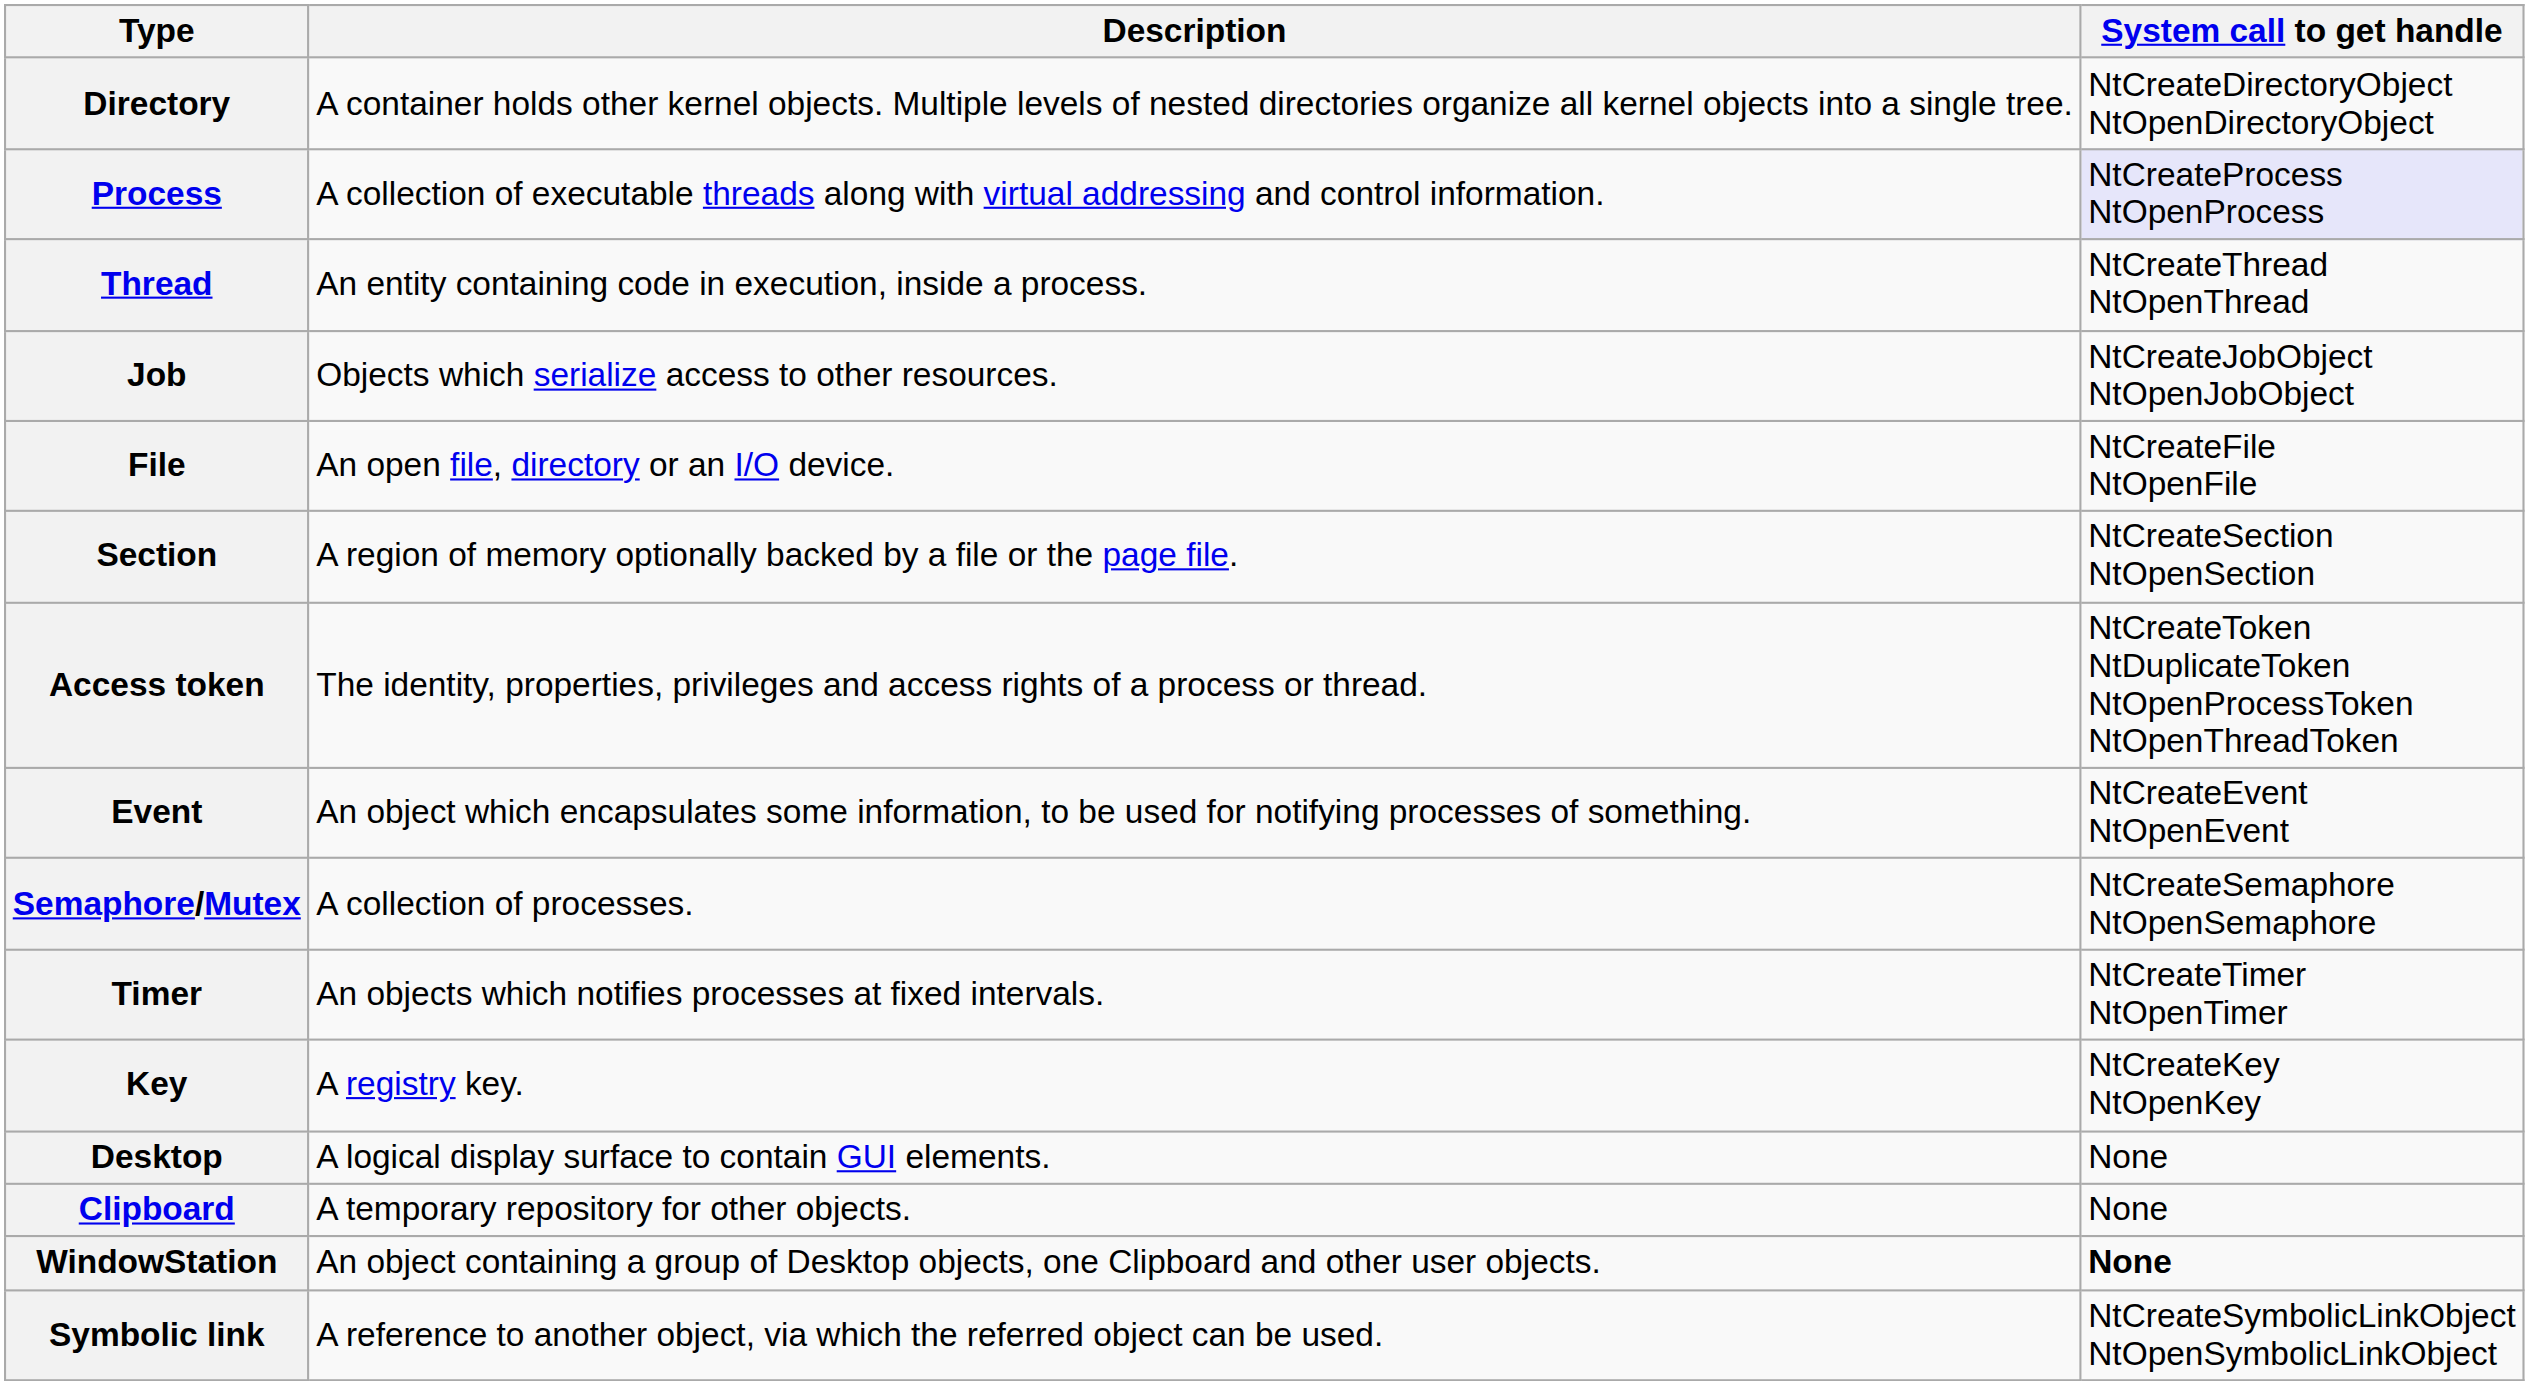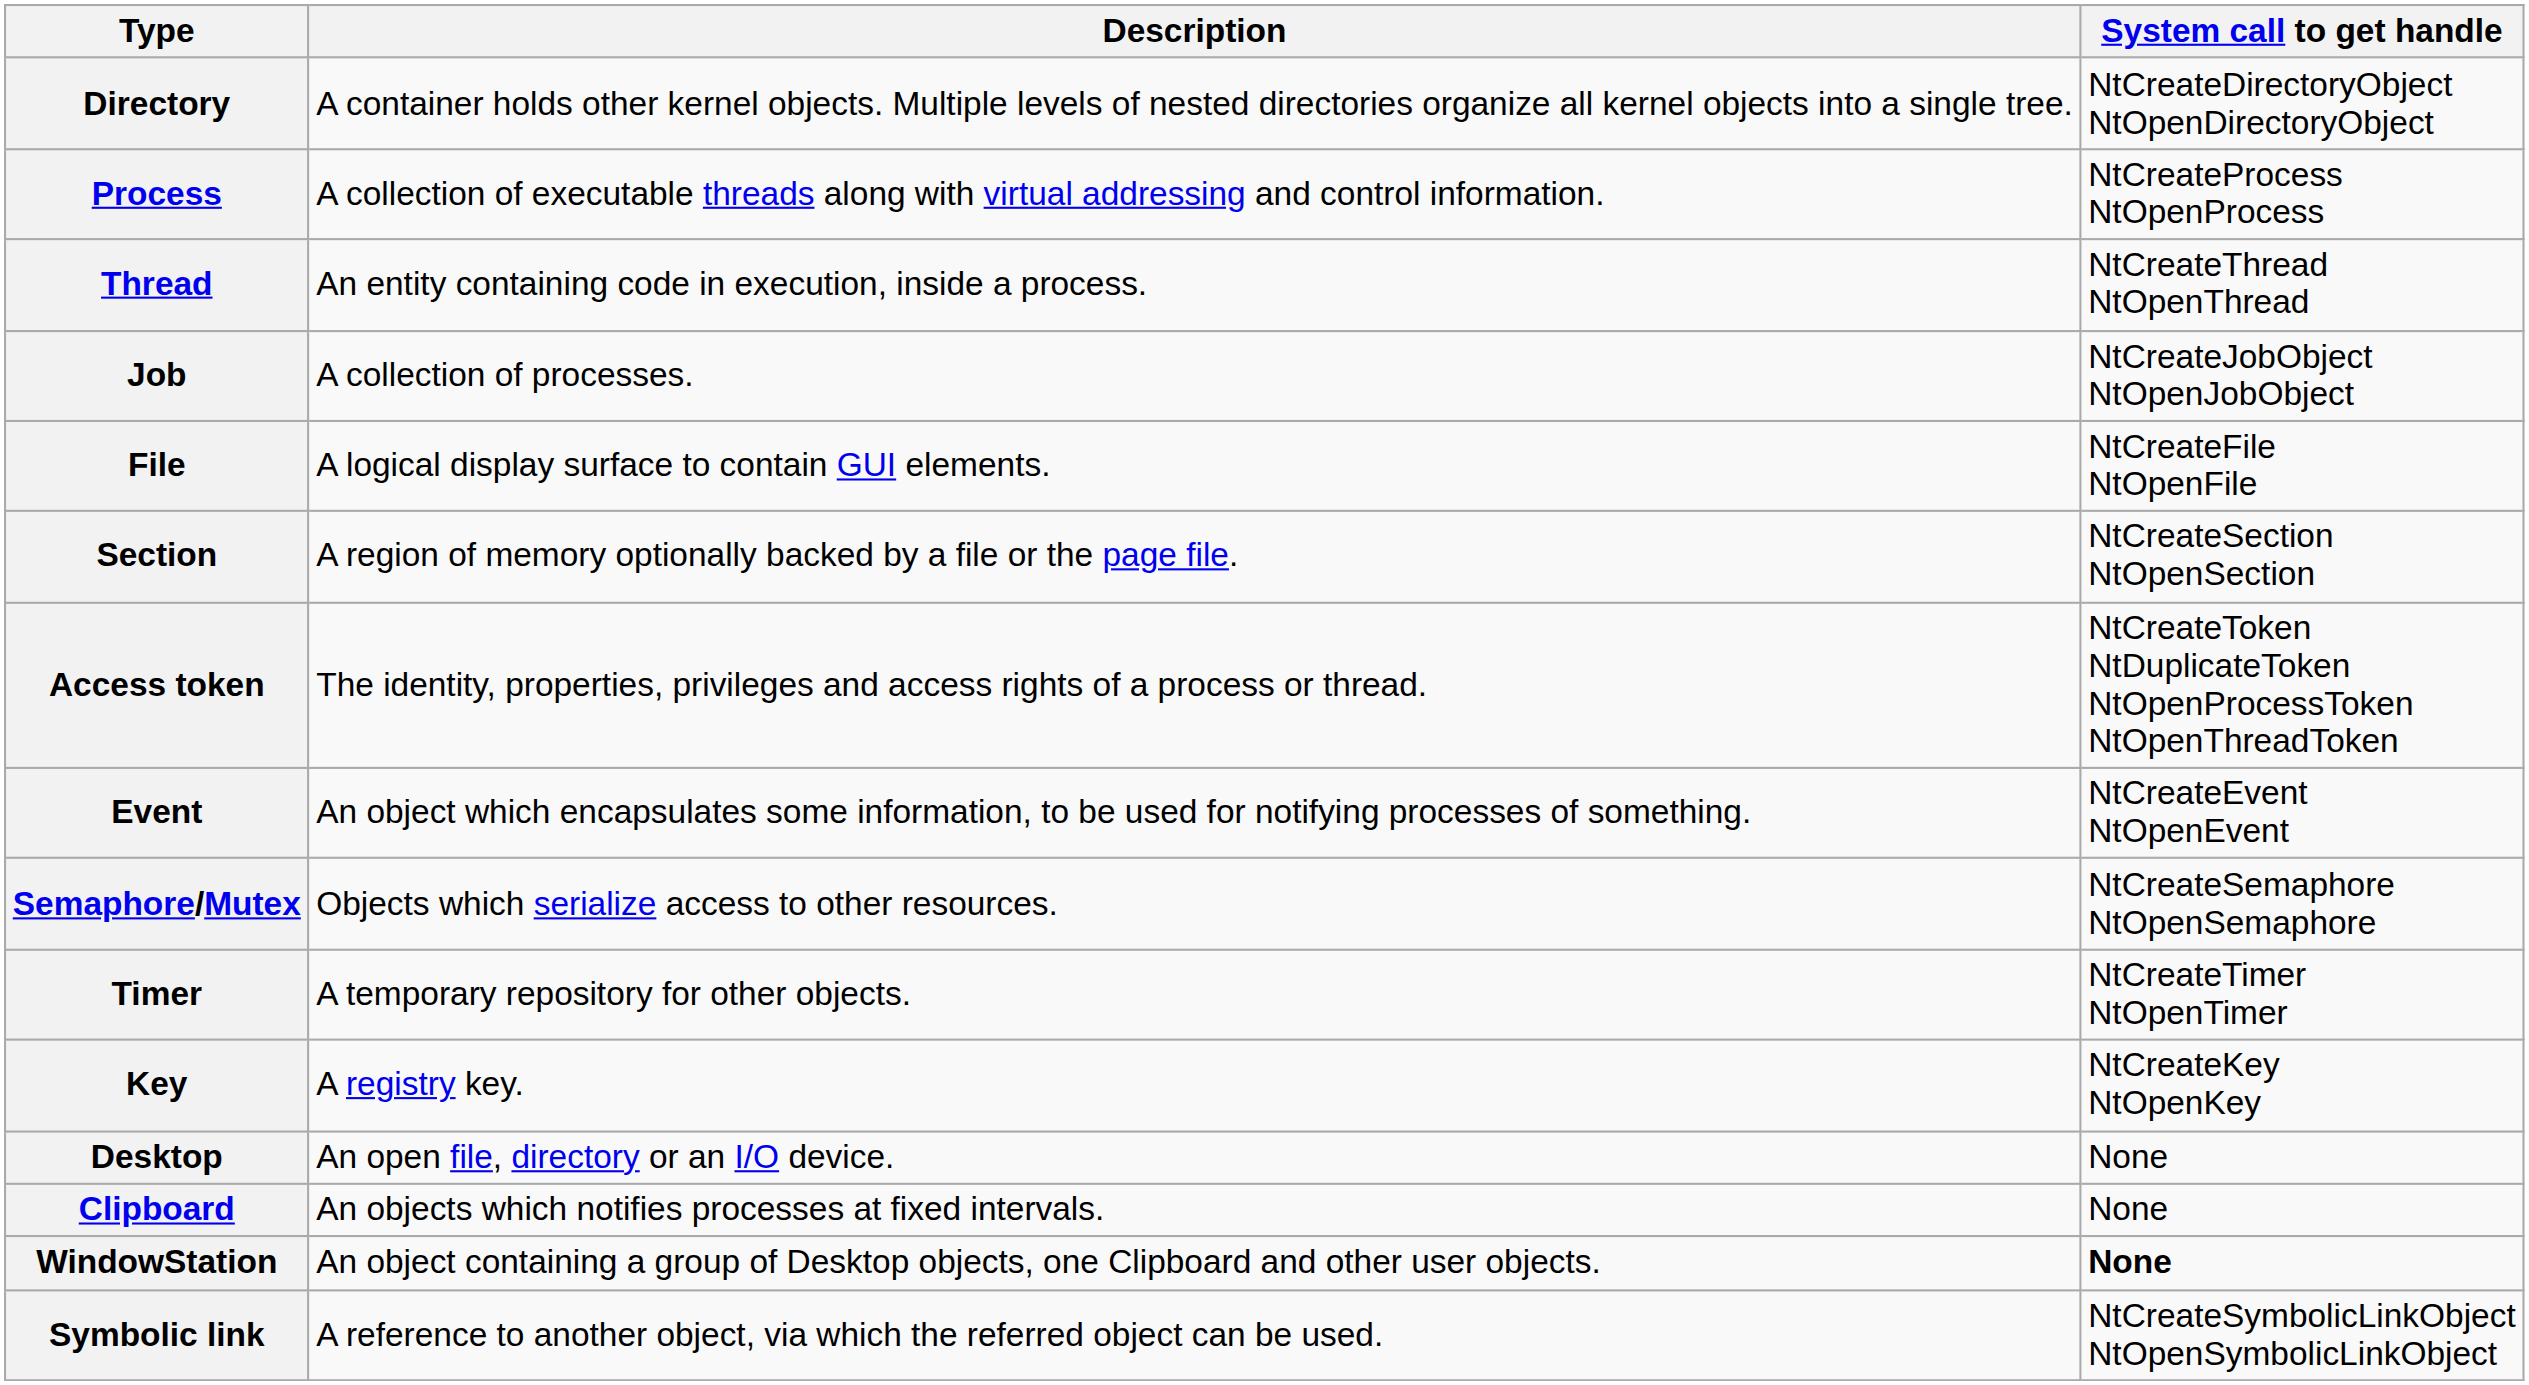Process | System call to get handle: lavender background -> no background
Job | Description: Objects which serialize access to other resources. -> A collection of processes.
File | Description: An open file, directory or an I/O device. -> A logical display surface to contain GUI elements.
Semaphore/Mutex | Description: A collection of processes. -> Objects which serialize access to other resources.
Timer | Description: An objects which notifies processes at fixed intervals. -> A temporary repository for other objects.
Desktop | Description: A logical display surface to contain GUI elements. -> An open file, directory or an I/O device.
Clipboard | Description: A temporary repository for other objects. -> An objects which notifies processes at fixed intervals.
